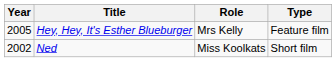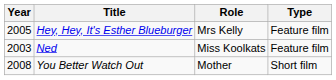Ned | Year: 2002 -> 2003
Ned | Type: Short film -> Feature film
+ row: 2008 | You Better Watch Out | Mother | Short film
